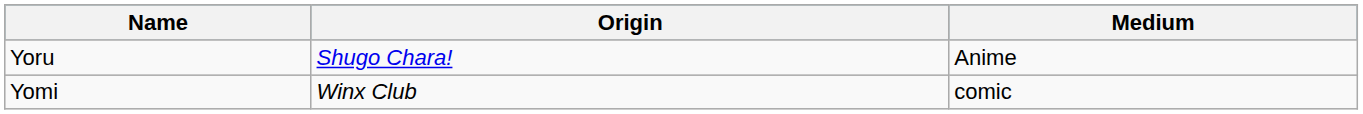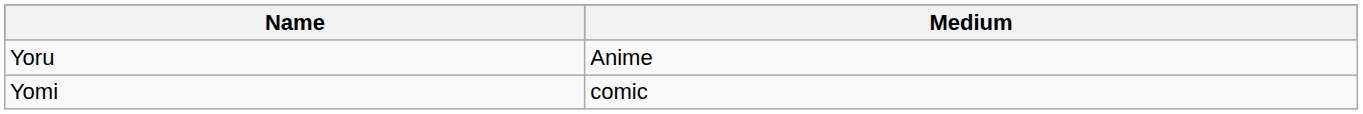- column: Origin | Shugo Chara! | Winx Club
